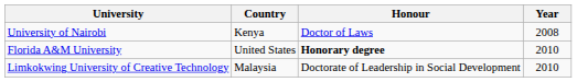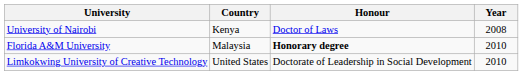Florida A&M University | Country: United States -> Malaysia
Limkokwing University of Creative Technology | Country: Malaysia -> United States
